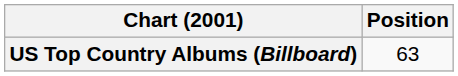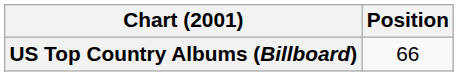US Top Country Albums (Billboard) | Position: 63 -> 66
